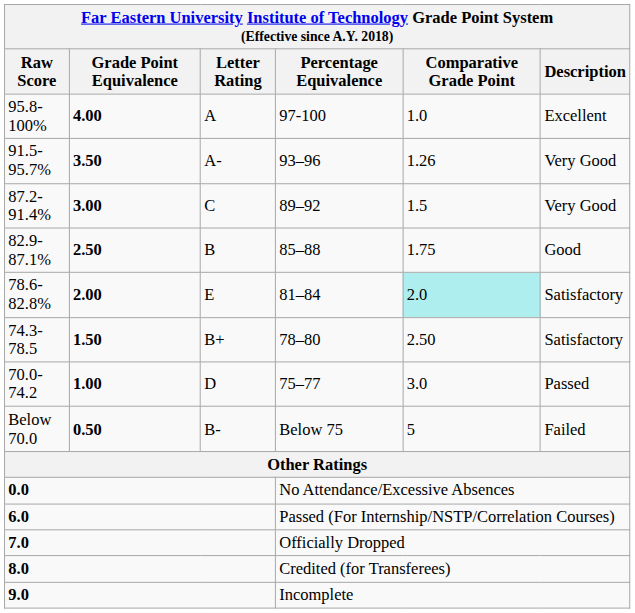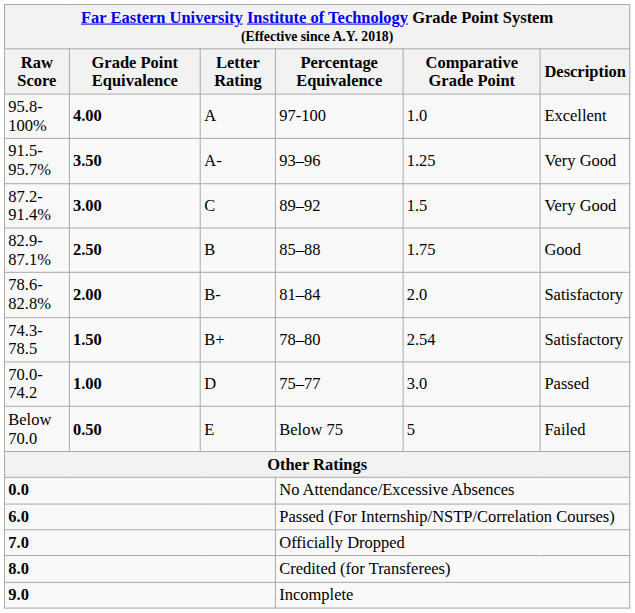91.5-95.7% | Comparative Grade Point: 1.26 -> 1.25
78.6-82.8% | Letter Rating: E -> B-
78.6-82.8% | Comparative Grade Point: paleturquoise background -> no background
74.3-78.5 | Comparative Grade Point: 2.50 -> 2.54
Below 70.0 | Letter Rating: B- -> E
